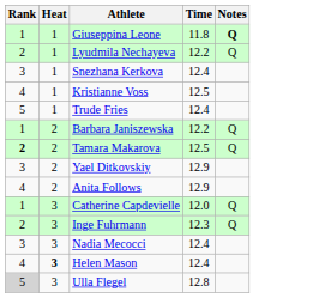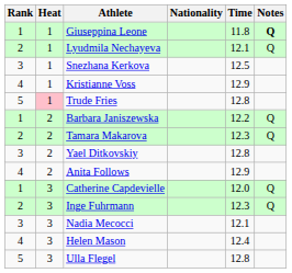+ column: Nationality
Lyudmila Nechayeva | Time: 12.2 -> 12.1
Snezhana Kerkova | Time: 12.4 -> 12.5
Kristianne Voss | Time: 12.5 -> 12.9
Trude Fries | Heat: no background -> pink background
Trude Fries | Time: 12.4 -> 12.8
Tamara Makarova | Rank: bold -> normal
Tamara Makarova | Time: 12.5 -> 12.3
Yael Ditkovskiy | Time: 12.9 -> 12.8
Nadia Mecocci | Time: 12.4 -> 12.1
Helen Mason | Heat: bold -> normal
Ulla Flegel | Rank: lightgrey background -> no background
